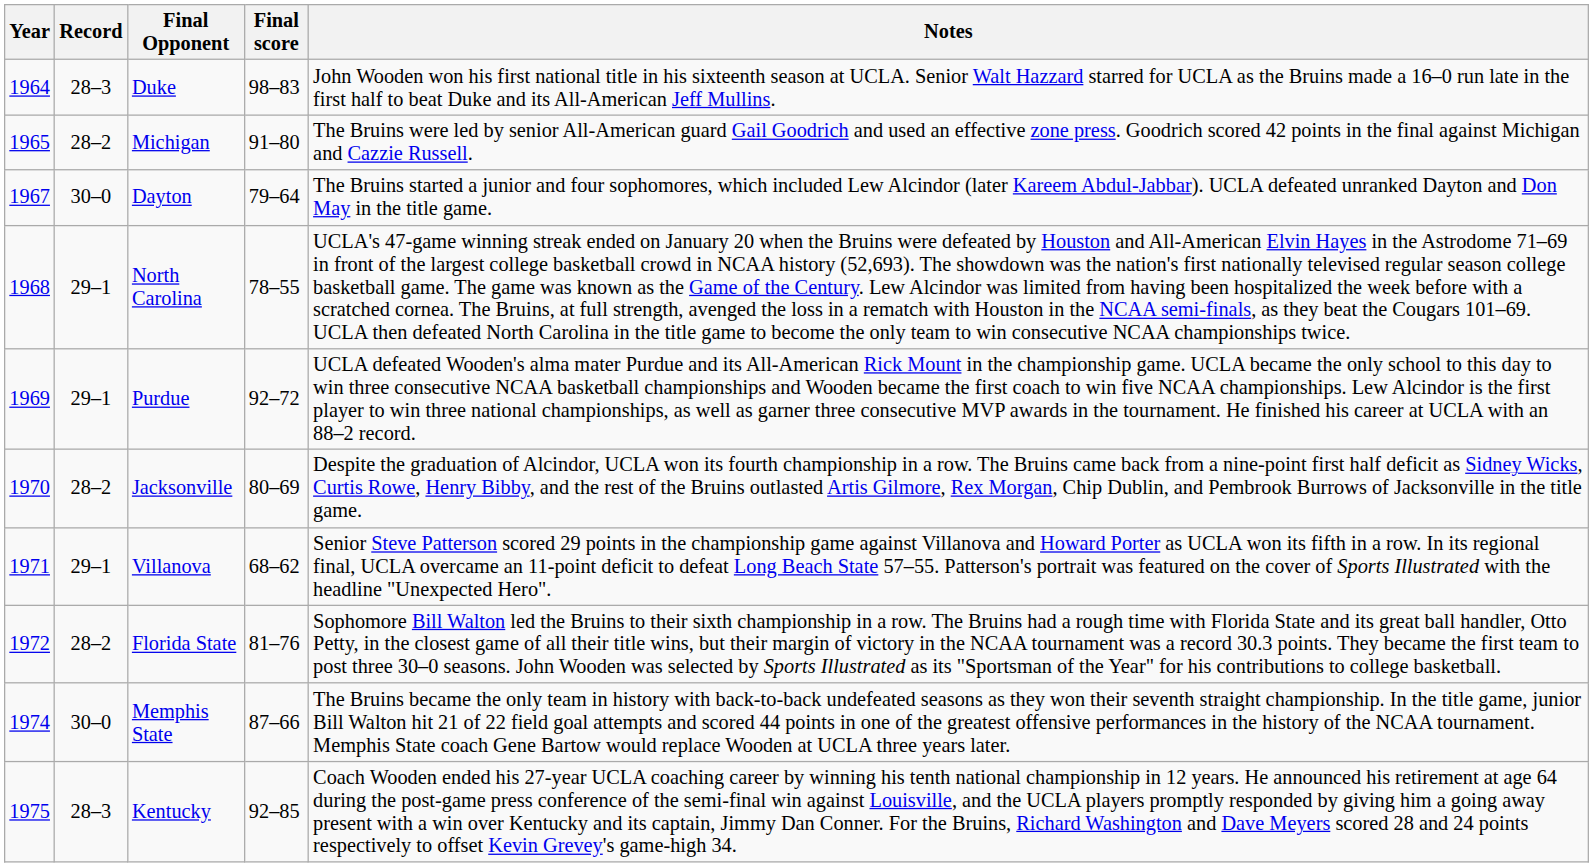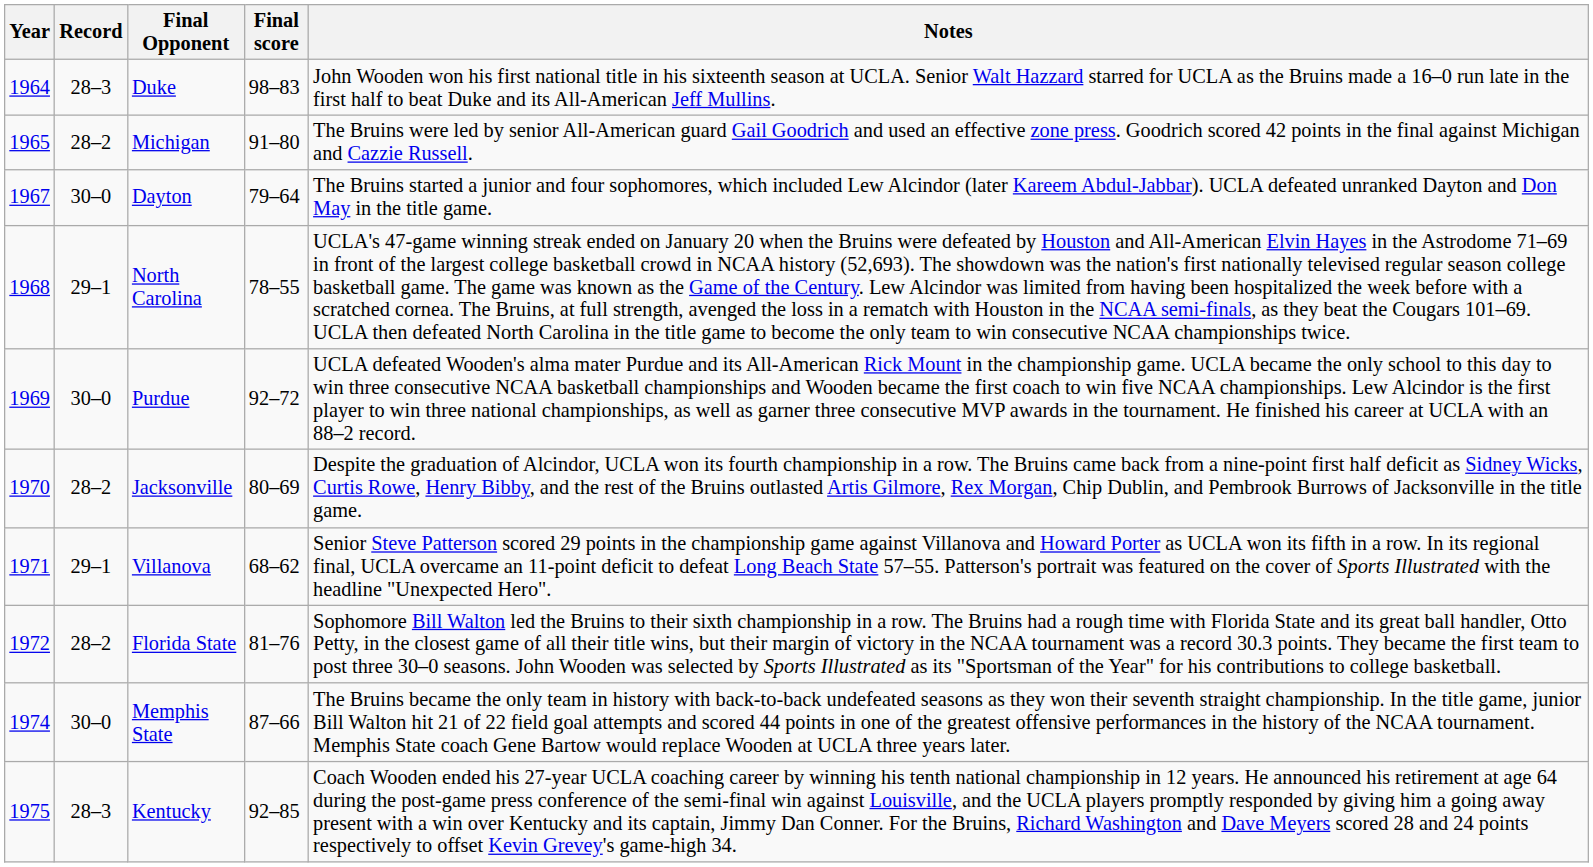Purdue | Record: 29–1 -> 30–0
